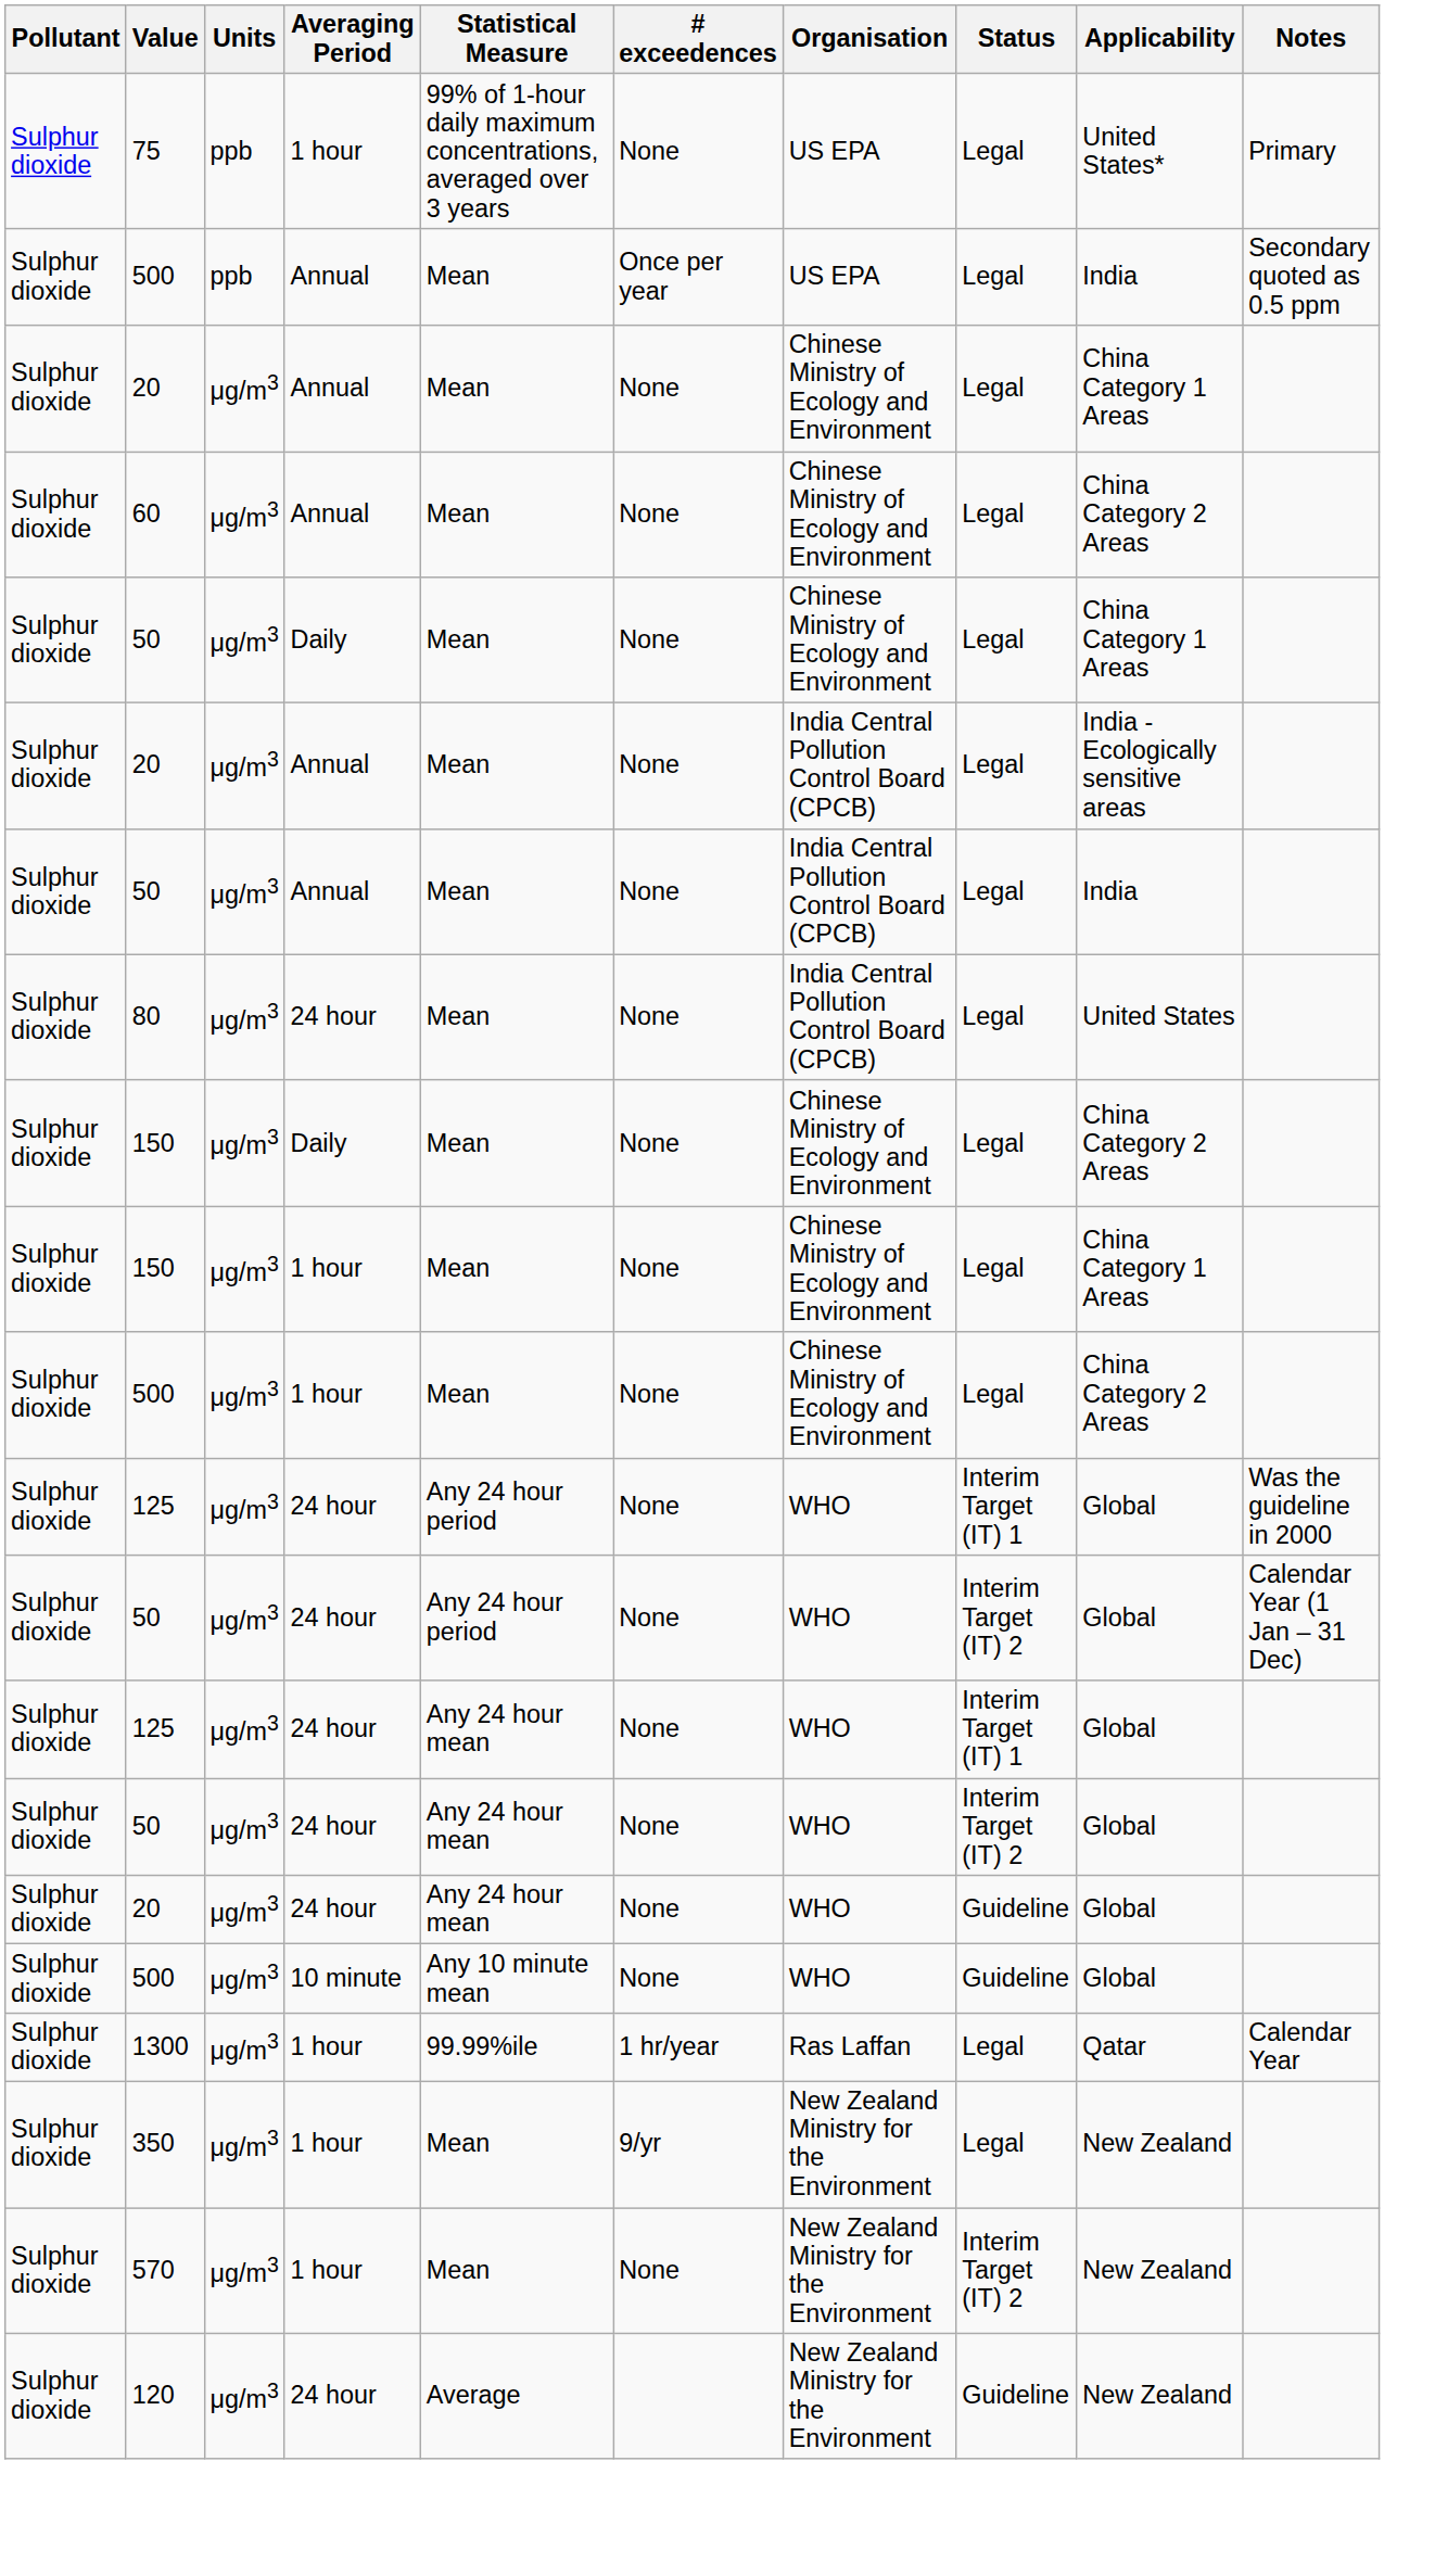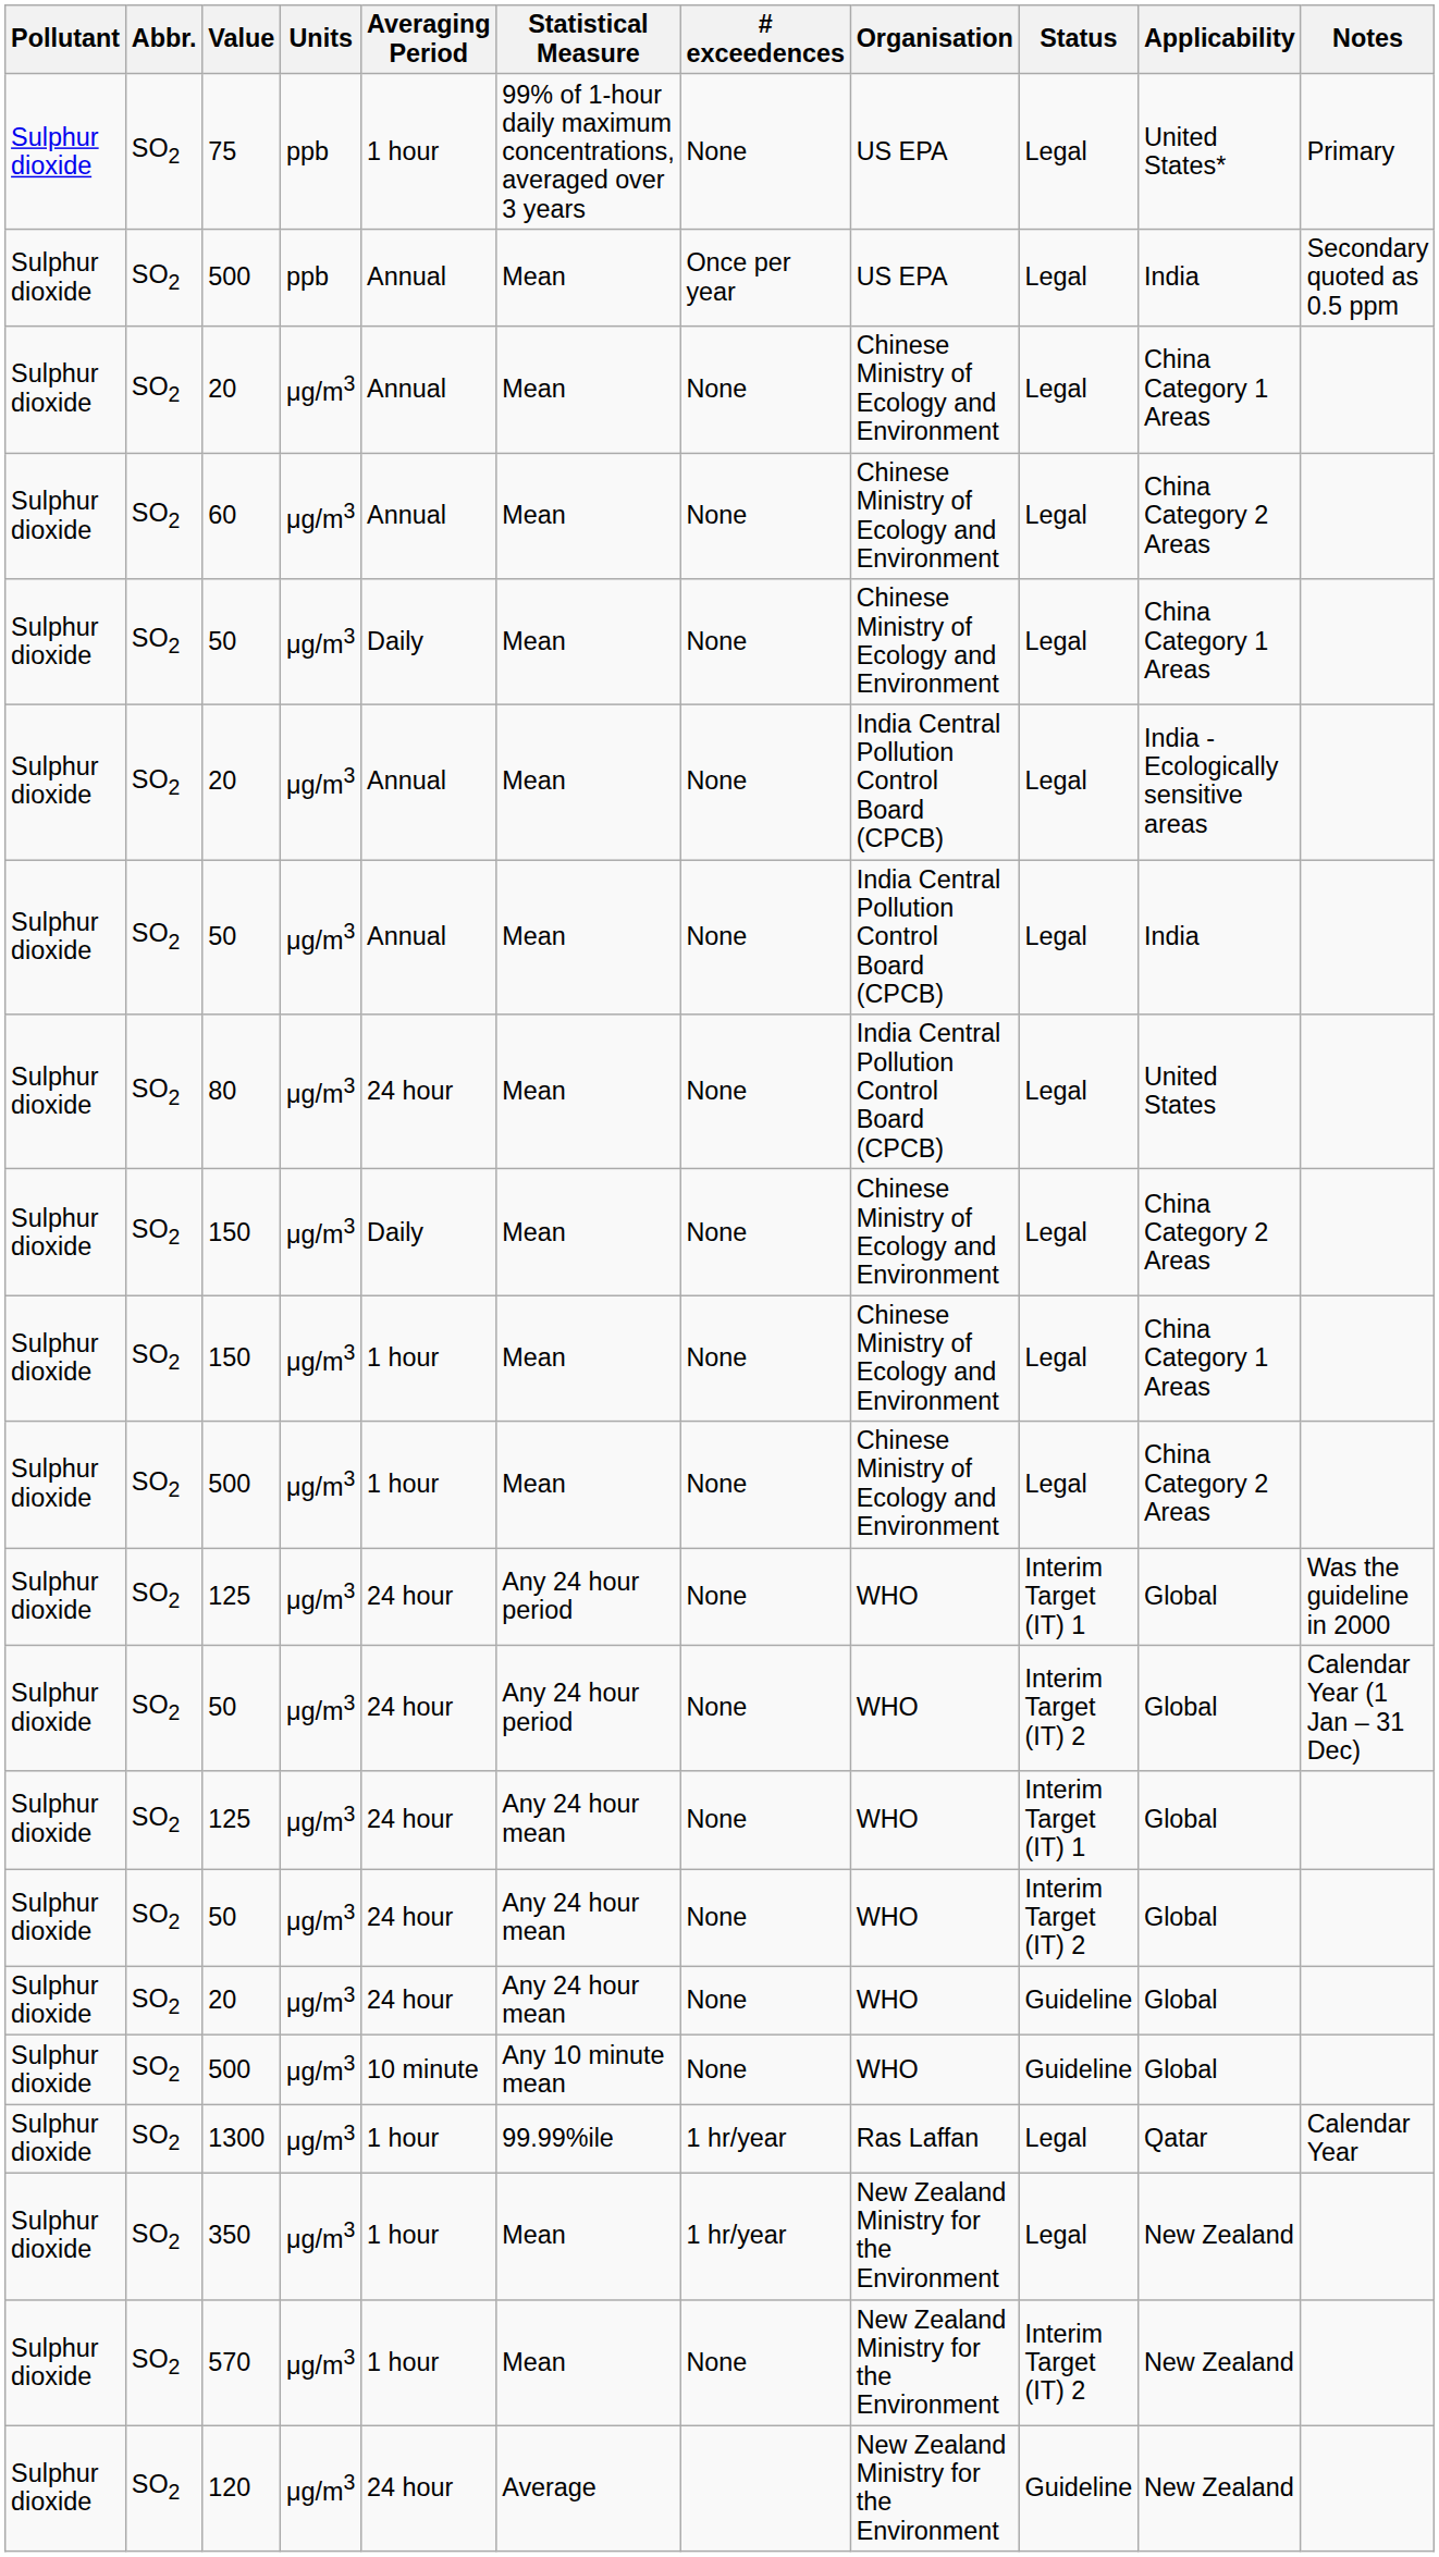+ column: Abbr. | SO2 | SO2 | SO2 | SO2 | SO2 | SO2 | SO2 | SO2 | SO2 | SO2 | SO2 | SO2 | SO2 | SO2 | SO2 | SO2 | SO2 | SO2 | SO2 | SO2 | SO2
350 | # exceedences: 9/yr -> 1 hr/year
